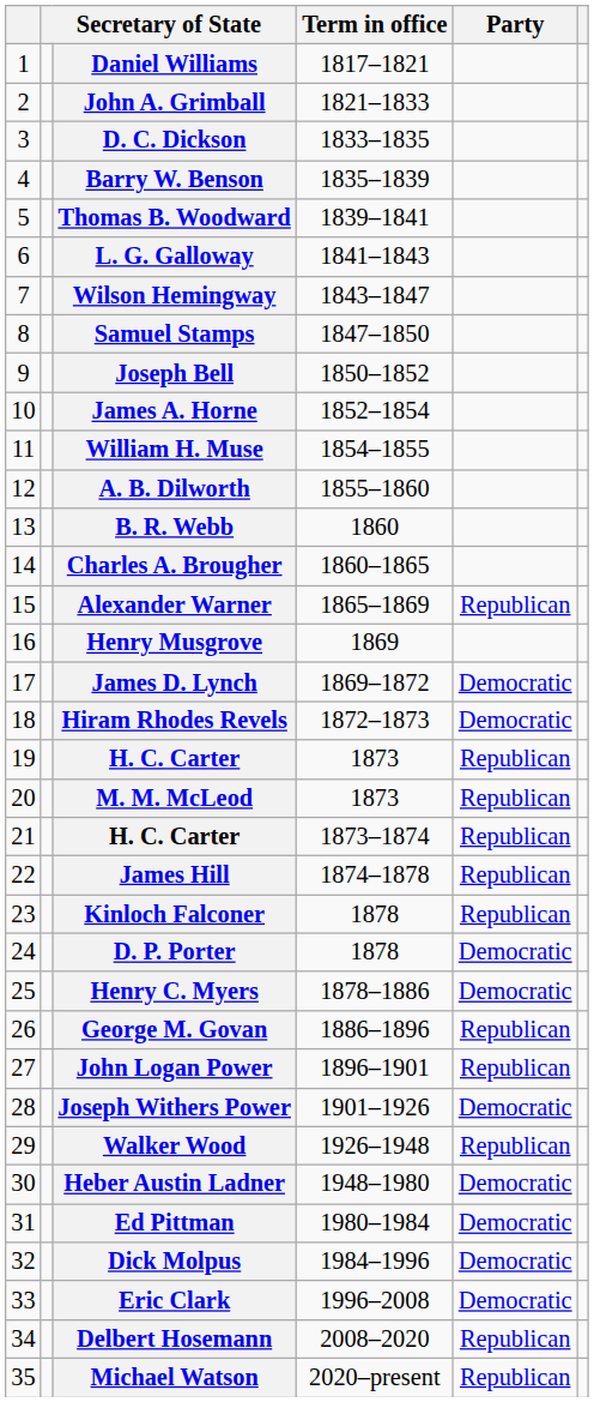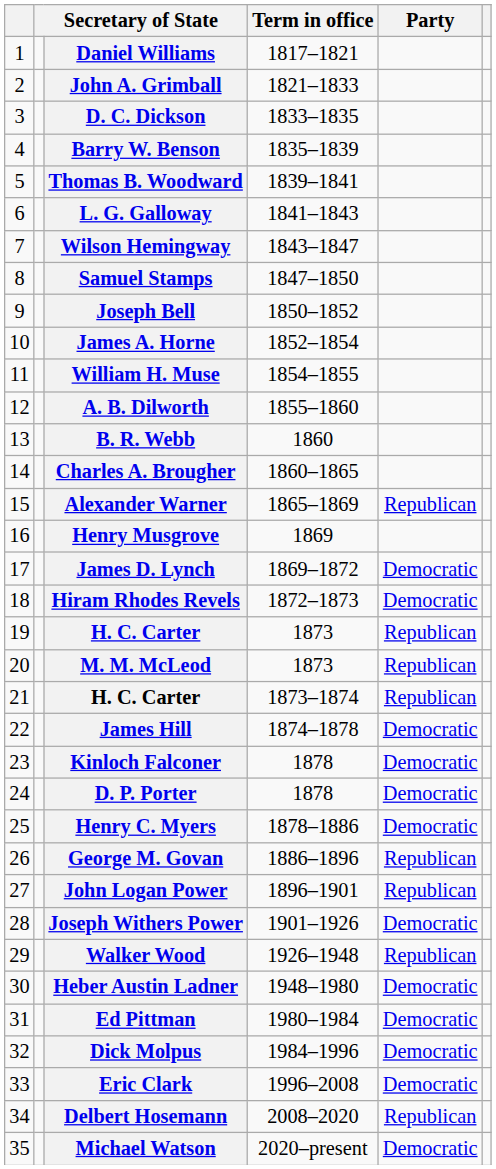James Hill | Party: Republican -> Democratic
Kinloch Falconer | Party: Republican -> Democratic
Michael Watson | Party: Republican -> Democratic
